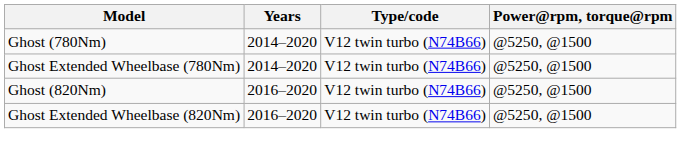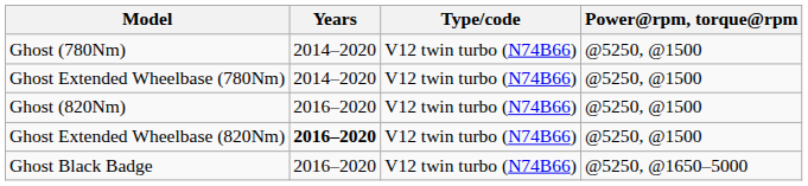Ghost Extended Wheelbase (820Nm) | Years: normal -> bold
+ row: Ghost Black Badge | 2016–2020 | V12 twin turbo (N74B66) | @5250, @1650–5000
